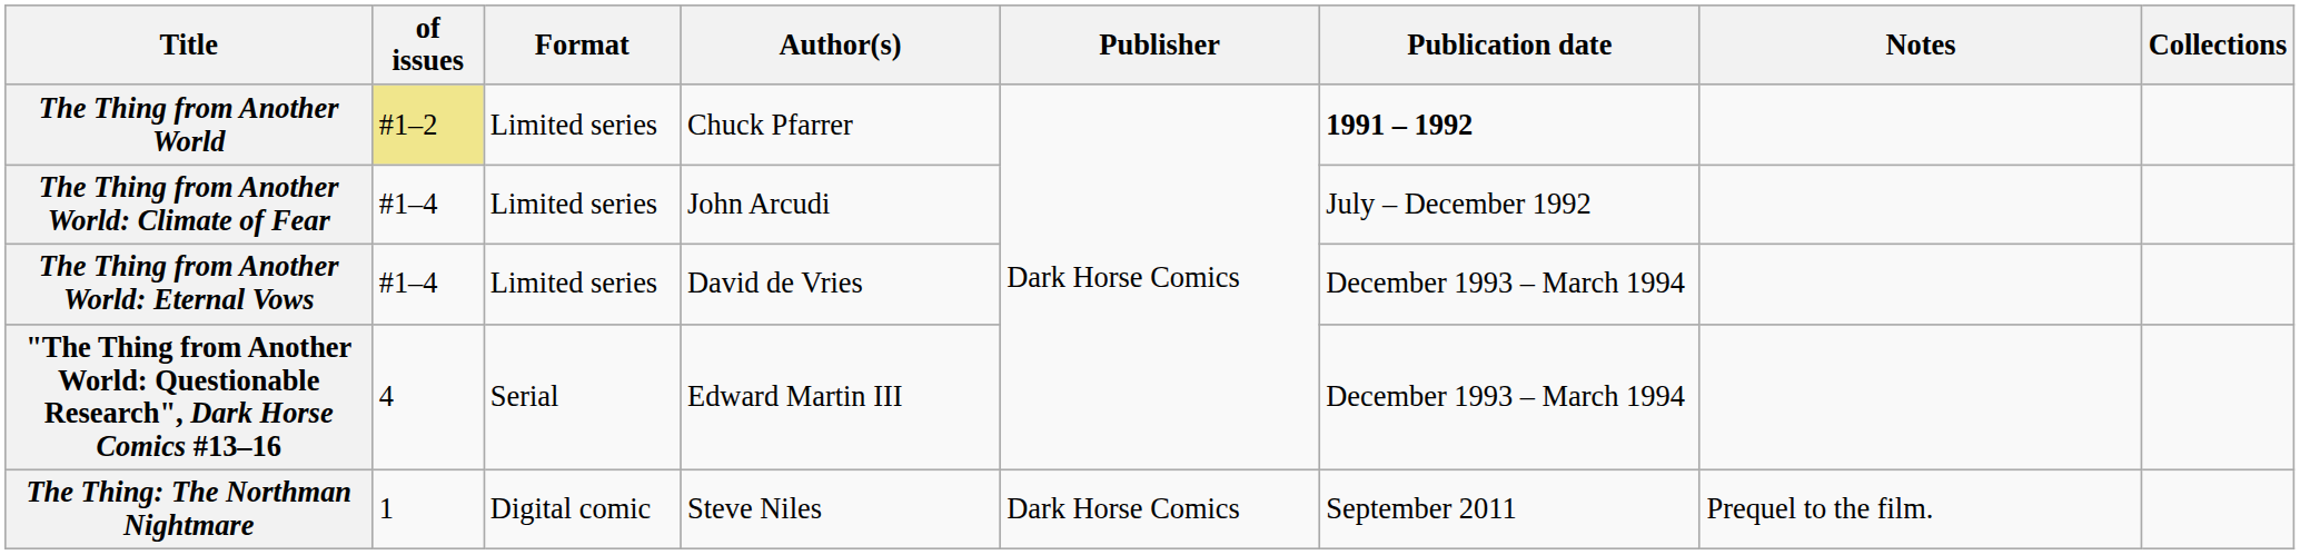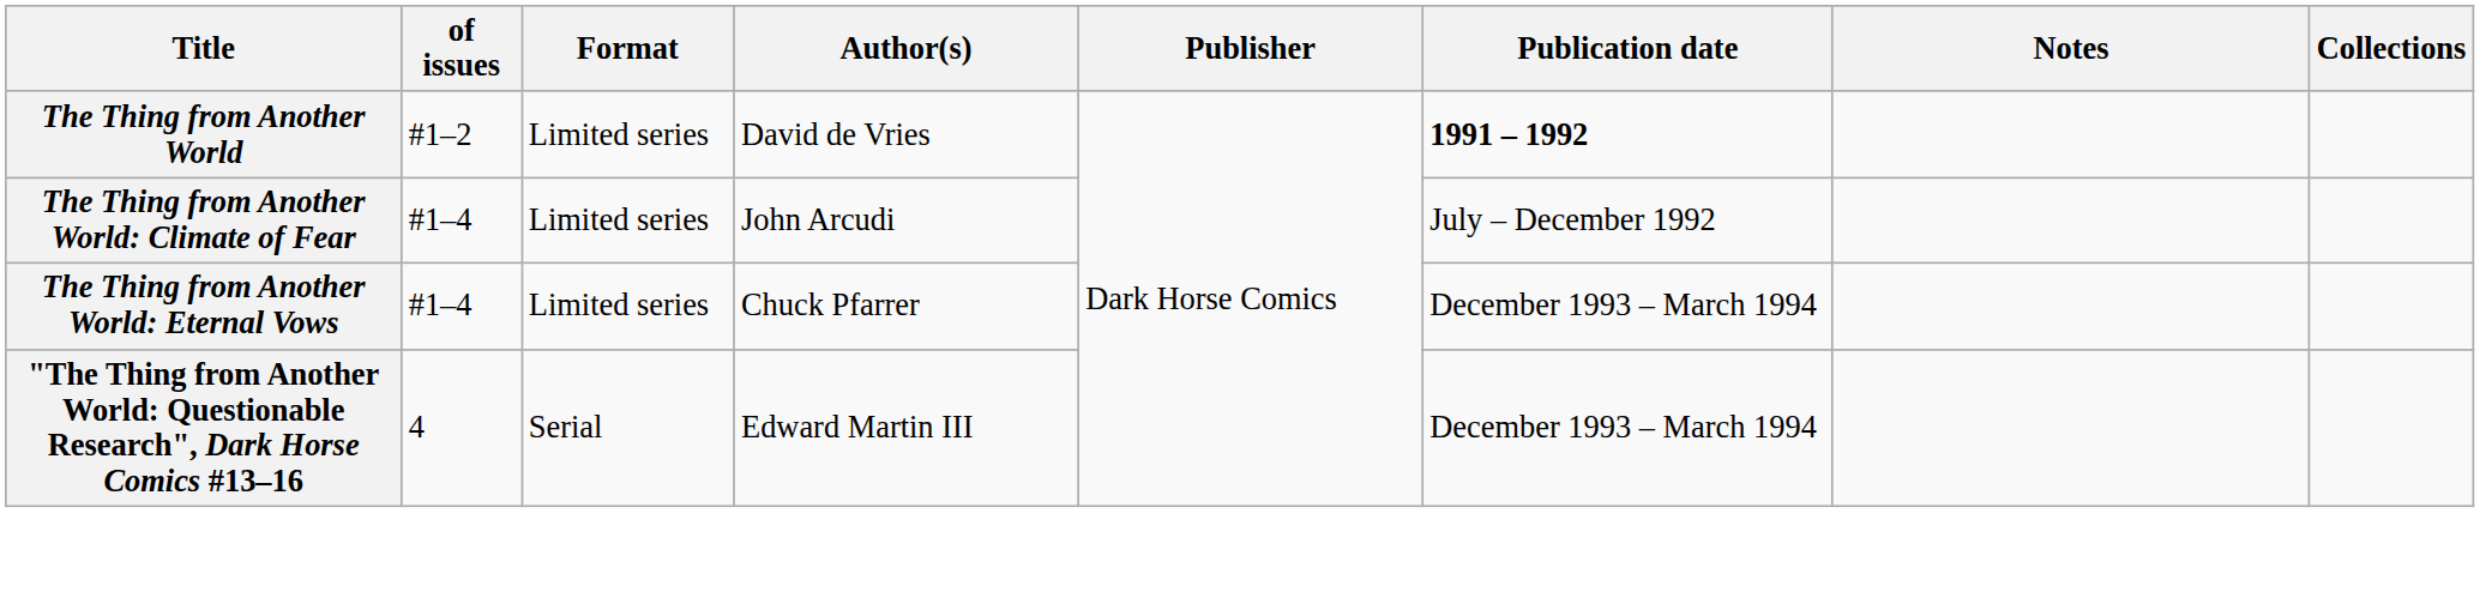The Thing from Another World | of issues: khaki background -> no background
The Thing from Another World | Author(s): Chuck Pfarrer -> David de Vries
The Thing from Another World: Eternal Vows | Author(s): David de Vries -> Chuck Pfarrer
- row: The Thing: The Northman Nightmare | 1 | Digital comic | Steve Niles | Dark Horse Comics | September 2011 | Prequel to the film.
